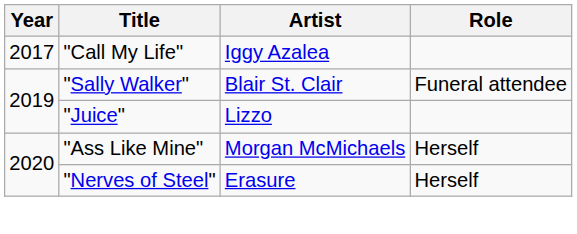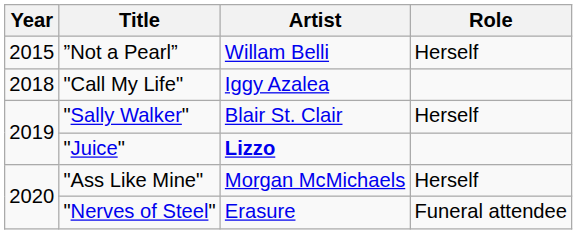+ row: 2015 | ”Not a Pearl” | Willam Belli | Herself
"Call My Life" | Year: 2017 -> 2018
"Sally Walker" | Role: Funeral attendee -> Herself
"Juice" | Artist: normal -> bold
"Nerves of Steel" | Role: Herself -> Funeral attendee
